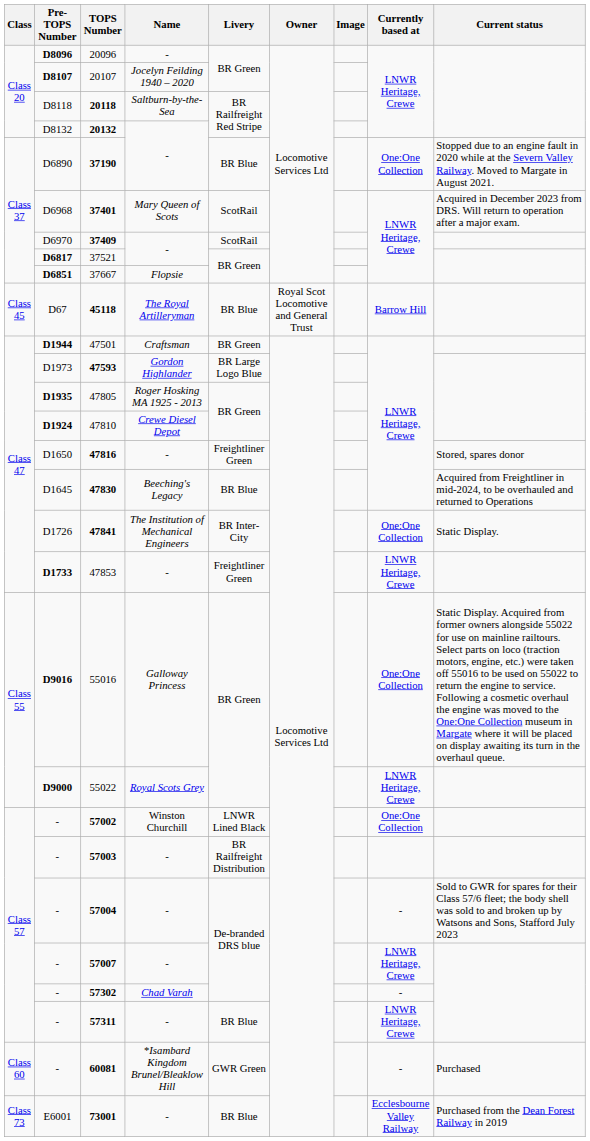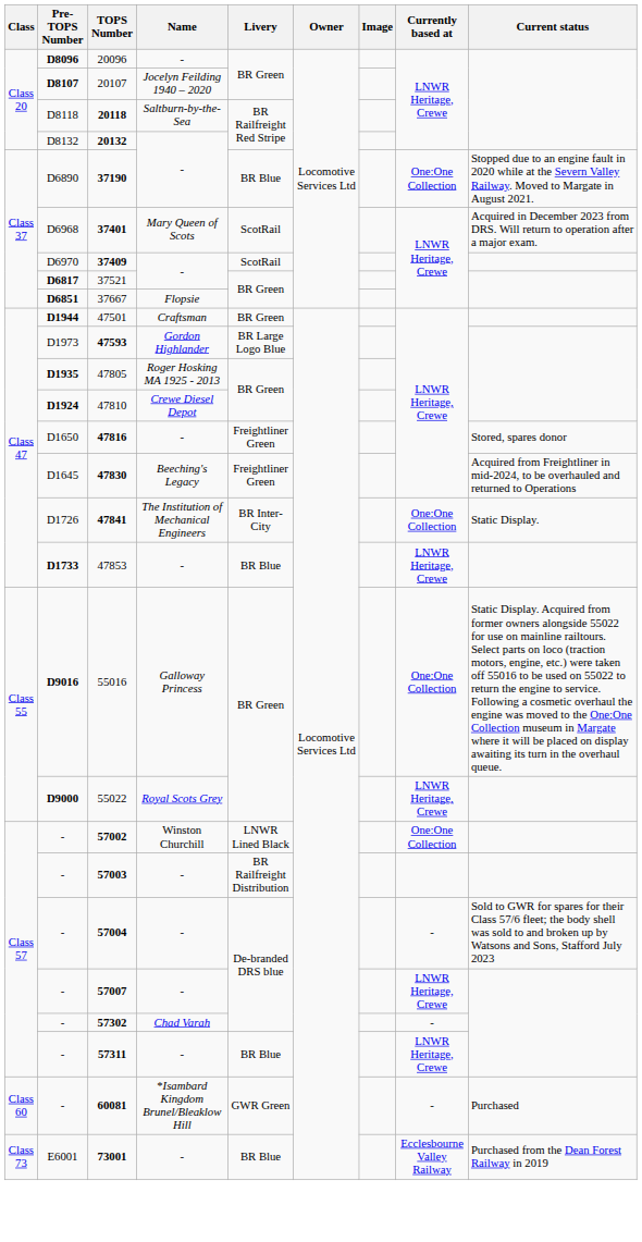- row: Class 45 | D67 | 45118 | The Royal Artilleryman | BR Blue | Royal Scot Locomotive and General Trust | Barrow Hill
47830 | Livery: BR Blue -> Freightliner Green
47853 | Livery: Freightliner Green -> BR Blue
